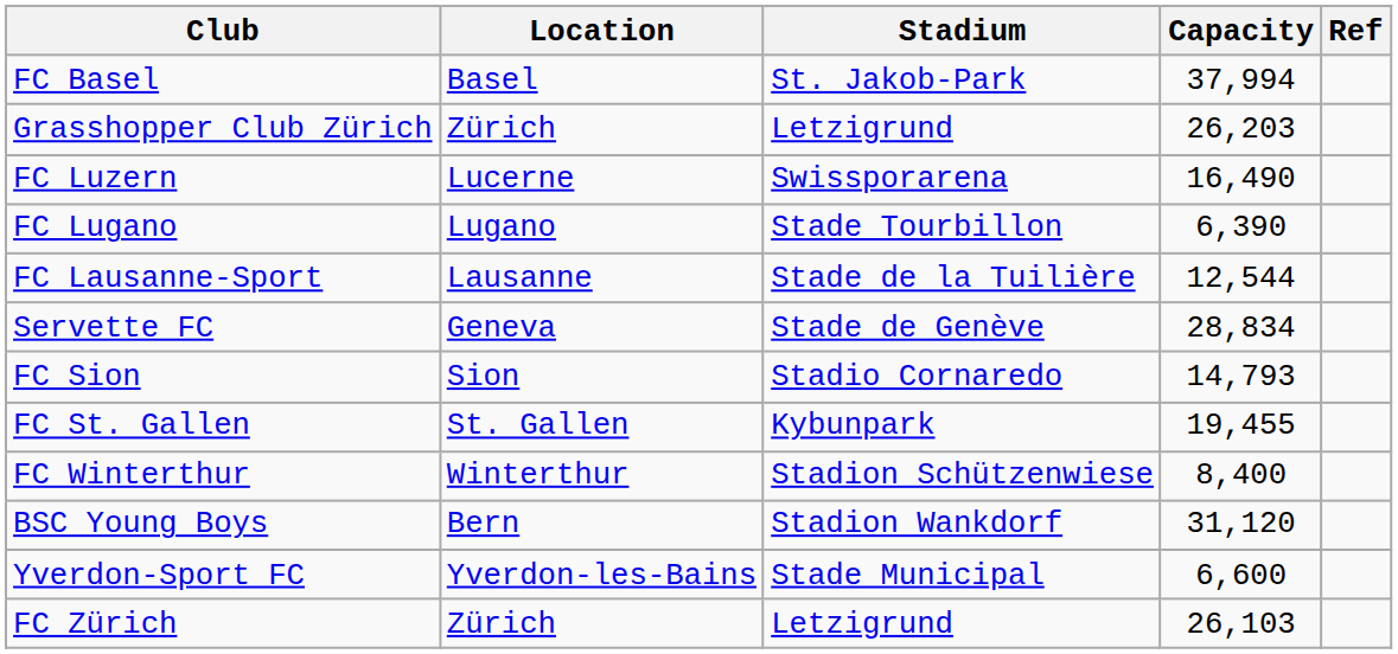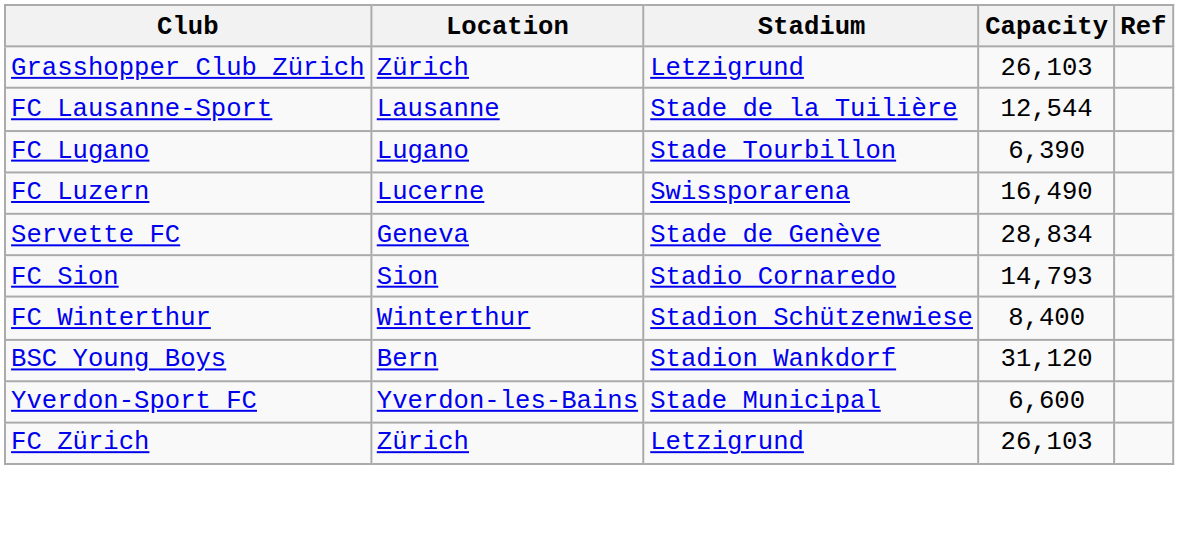- row: FC Basel | Basel | St. Jakob-Park | 37,994
Grasshopper Club Zürich | Capacity: 26,203 -> 26,103
rows swapped: FC Lausanne-Sport <-> FC Luzern
- row: FC St. Gallen | St. Gallen | Kybunpark | 19,455
